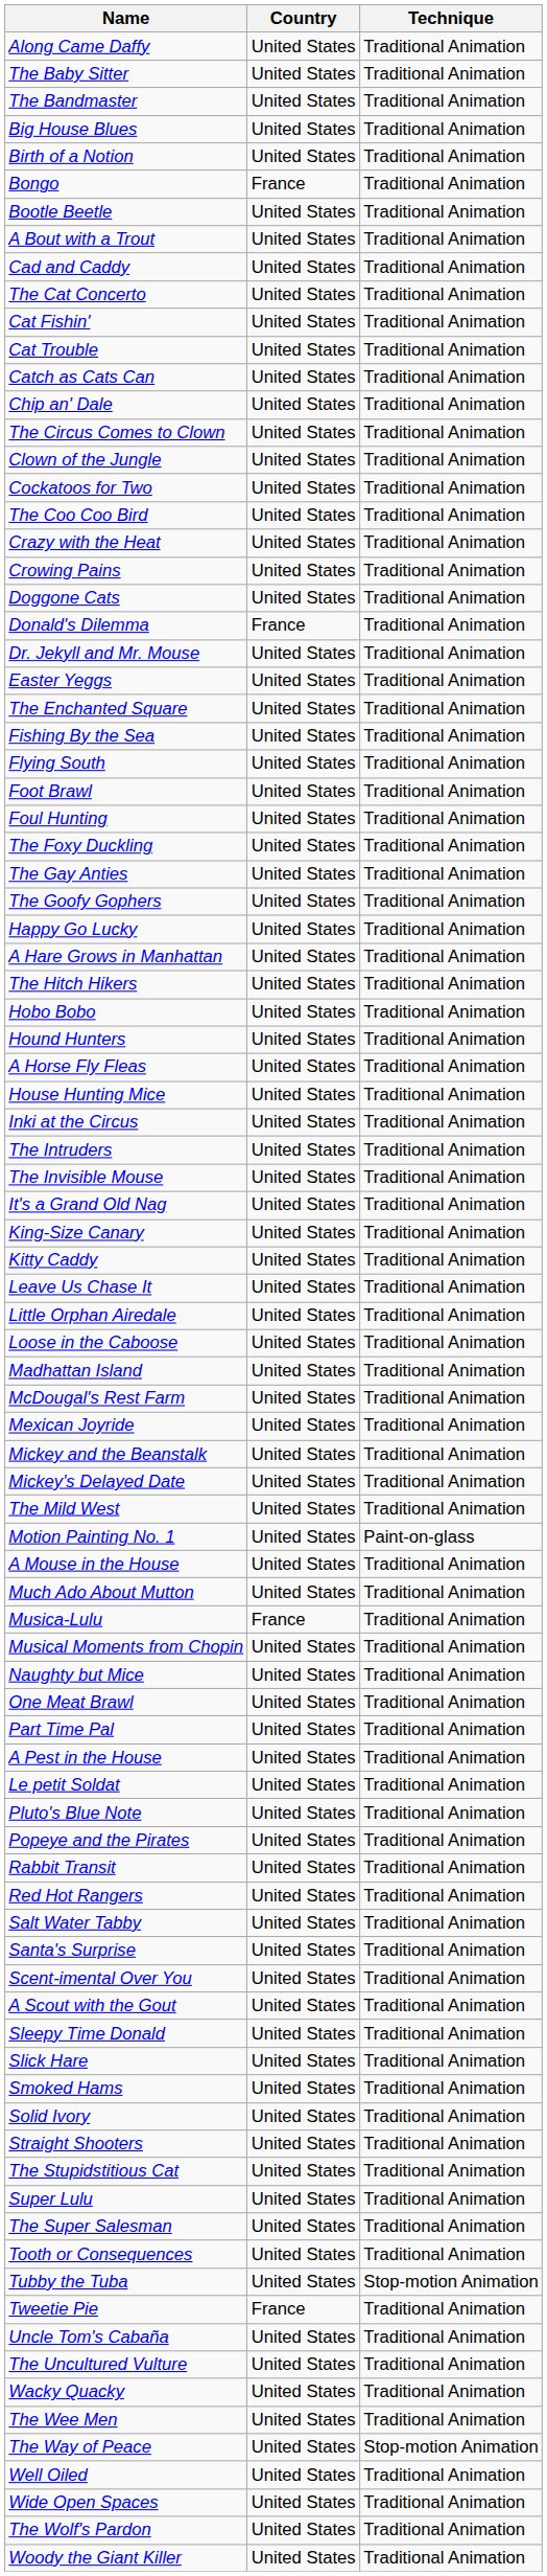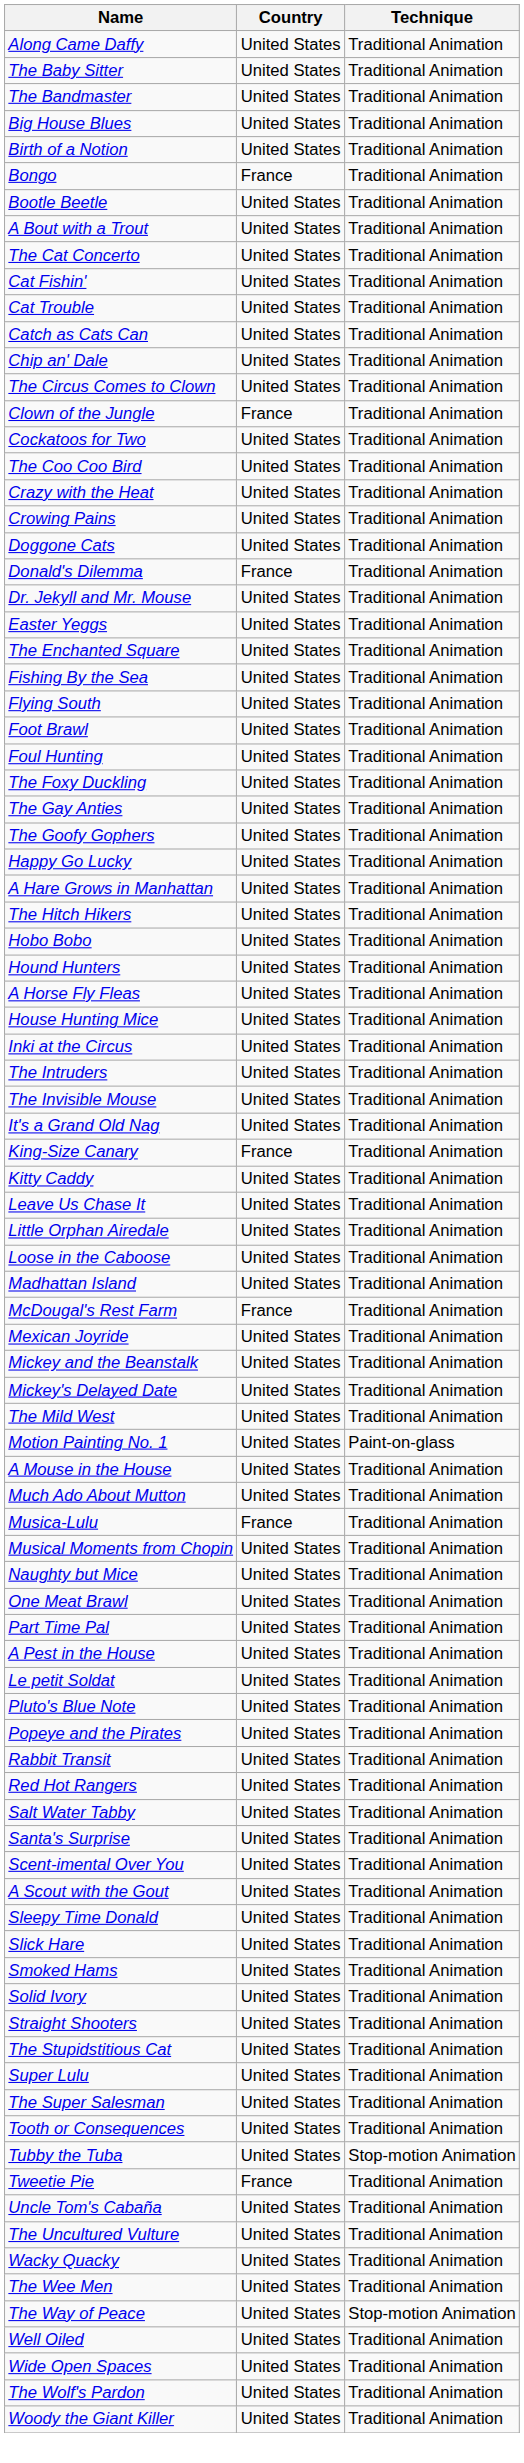- row: Cad and Caddy | United States | Traditional Animation
Clown of the Jungle | Country: United States -> France
King-Size Canary | Country: United States -> France
McDougal's Rest Farm | Country: United States -> France
